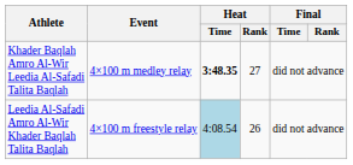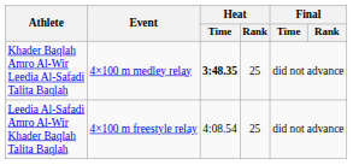Khader Baqlah Amro Al-Wir Leedia Al-Safadi Talita Baqlah | Heat / Rank: 27 -> 25
Leedia Al-Safadi Amro Al-Wir Khader Baqlah Talita Baqlah | Heat / Time: lightblue background -> no background
Leedia Al-Safadi Amro Al-Wir Khader Baqlah Talita Baqlah | Heat / Rank: 26 -> 25
